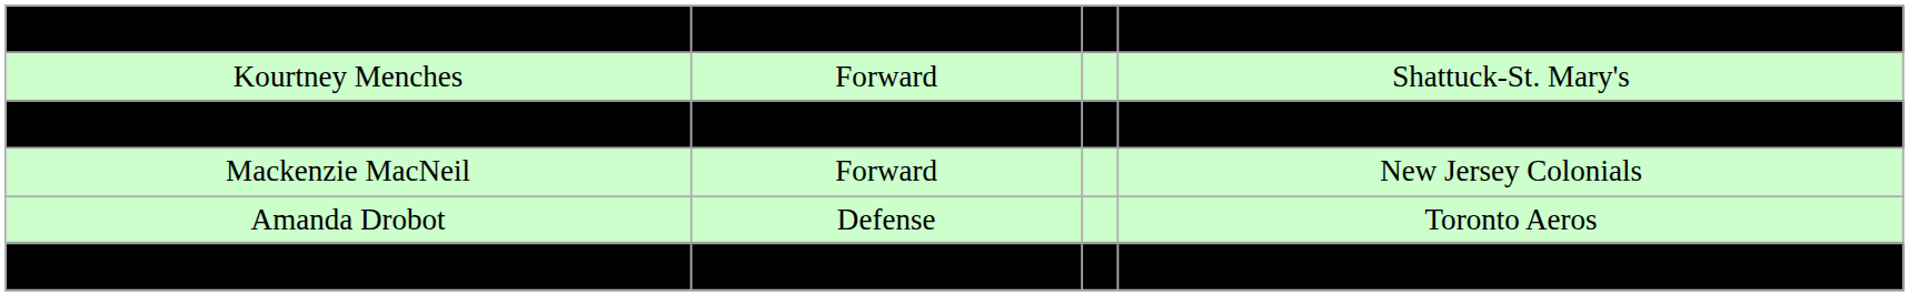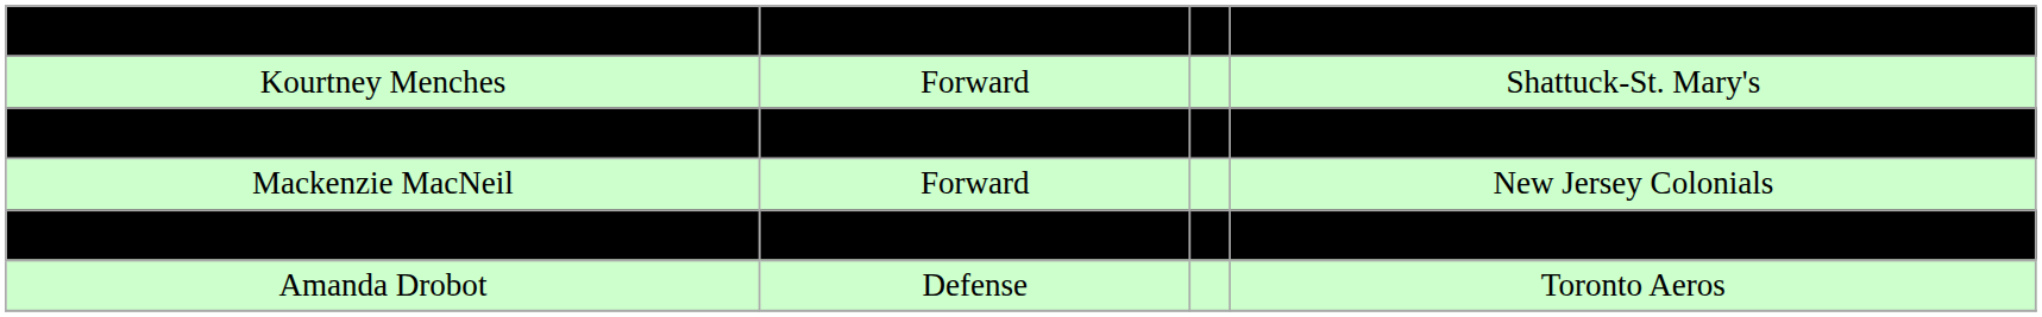+ row: Katherine Pate | Defense | Assabet Valley
- row: Taylor Willard | Defense | US National Team U18
